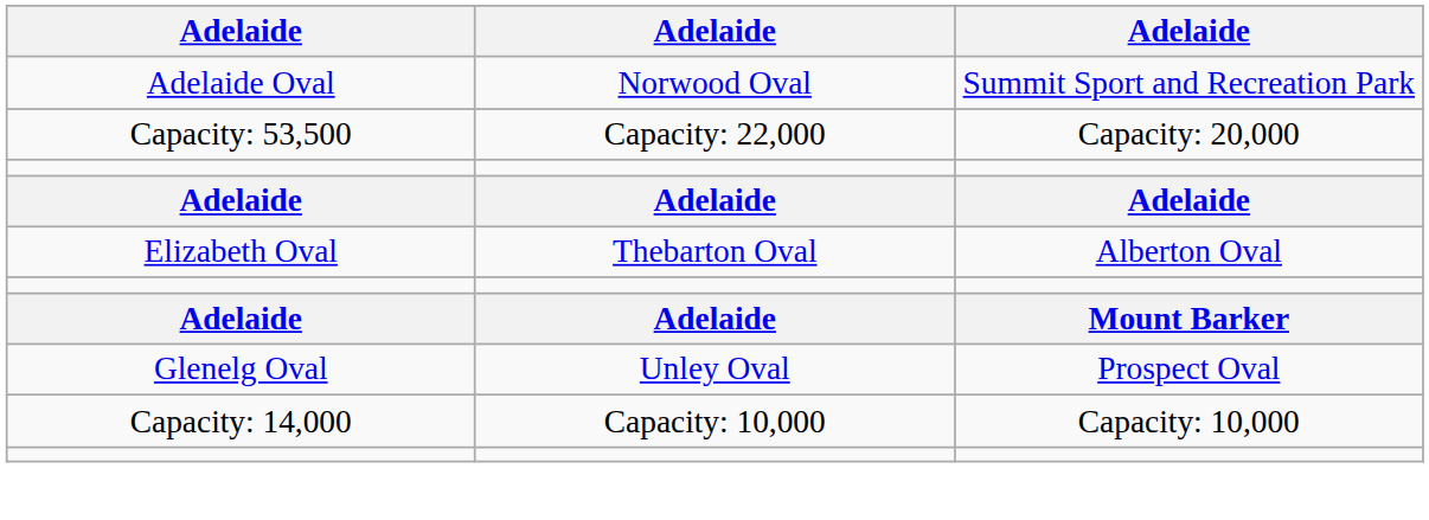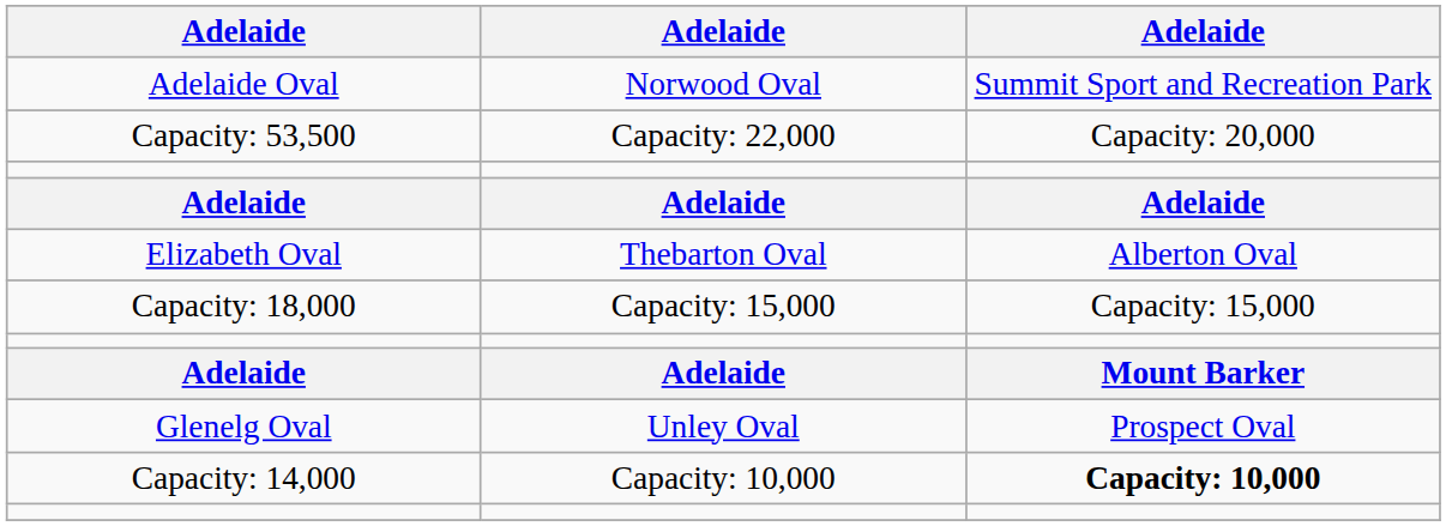+ row: Capacity: 18,000 | Capacity: 15,000 | Capacity: 15,000
Capacity: 14,000 | column 3: normal -> bold
